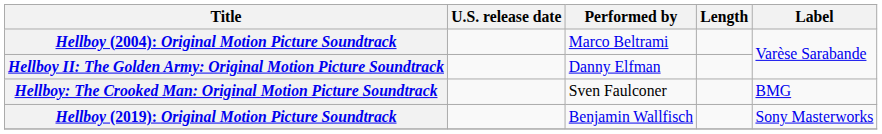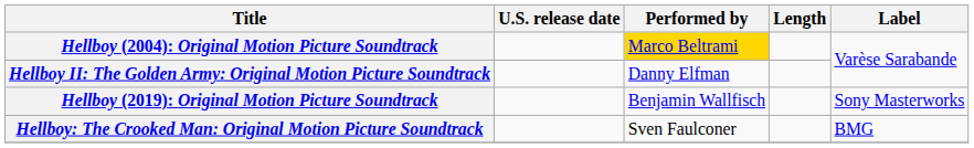Hellboy (2004): Original Motion Picture Soundtrack | Performed by: no background -> gold background
rows swapped: Hellboy (2019): Original Motion Picture Soundtrack <-> Hellboy: The Crooked Man: Original Motion Picture Soundtrack
